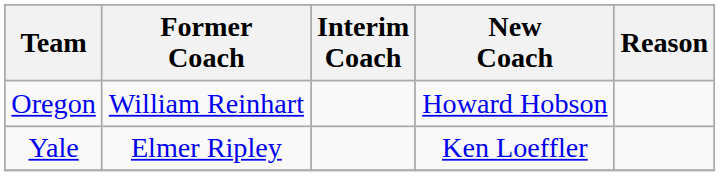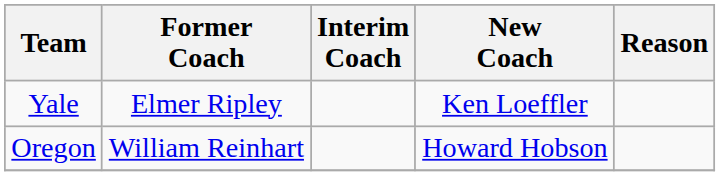rows swapped: Oregon <-> Yale
